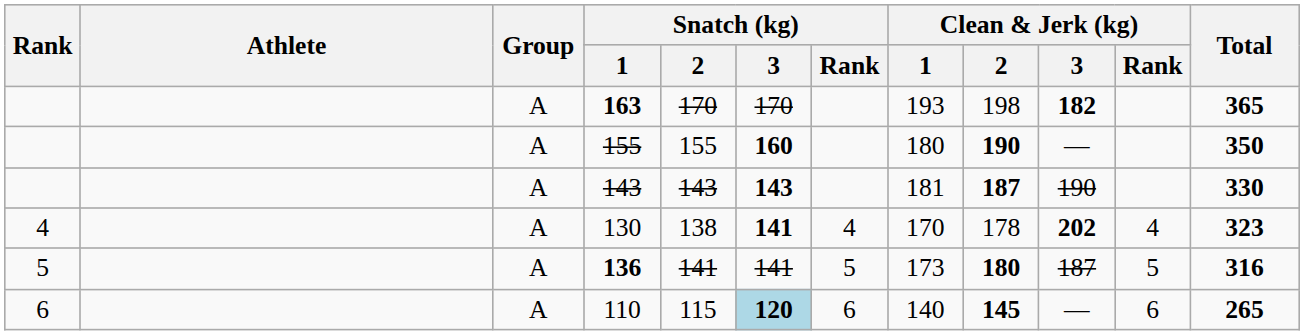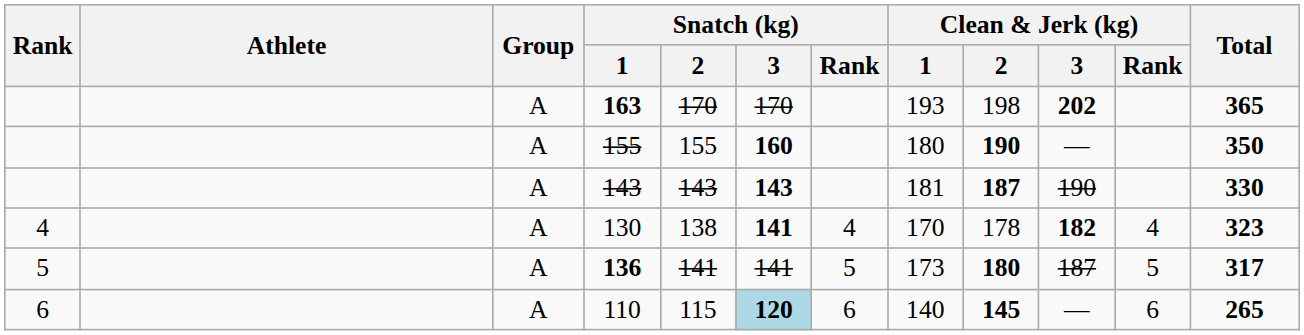163 | Clean & Jerk (kg) / 3: 182 -> 202
130 | Clean & Jerk (kg) / 3: 202 -> 182
136 | Total: 316 -> 317
